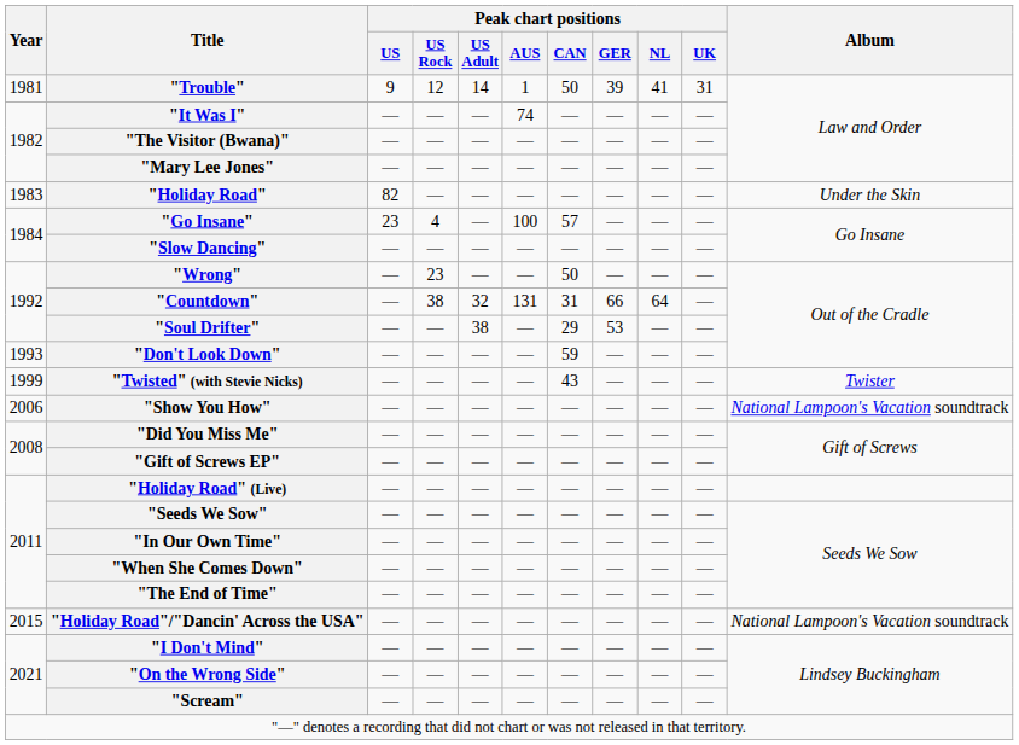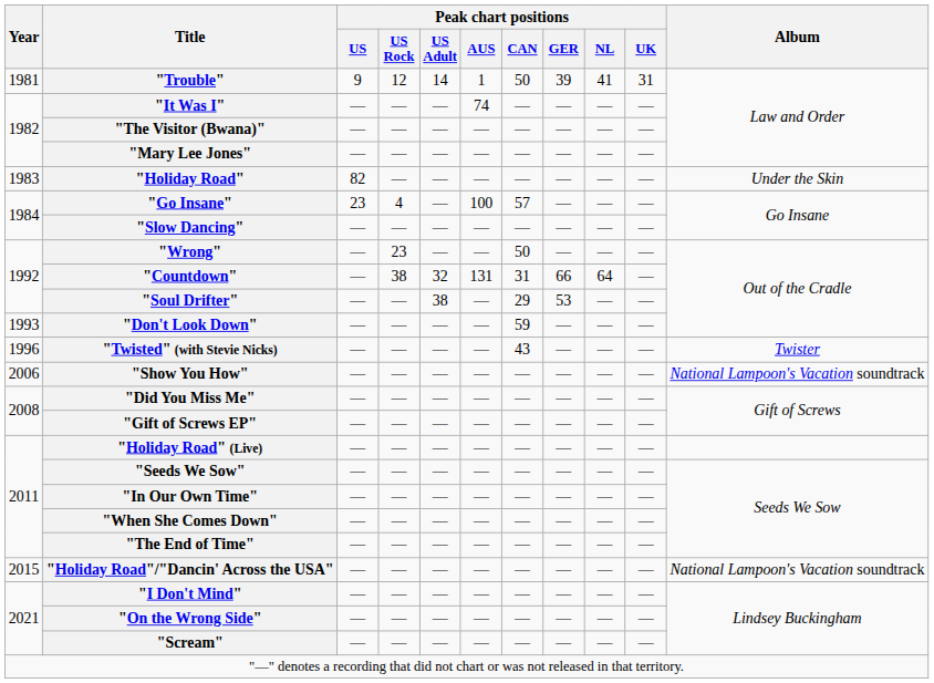"Twisted" (with Stevie Nicks) | Year: 1999 -> 1996
